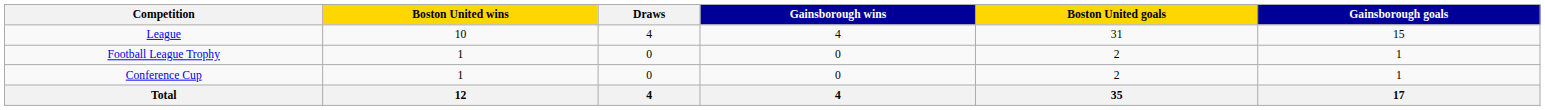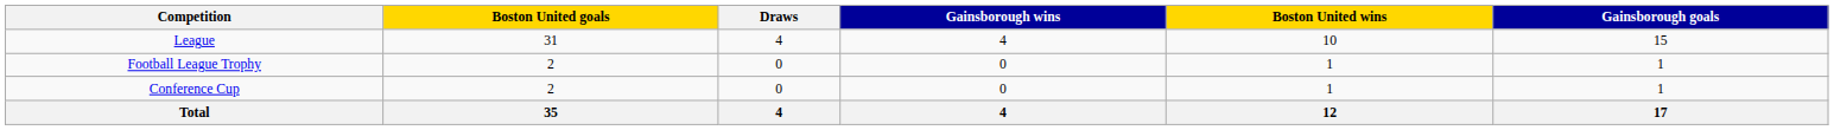columns swapped: Boston United wins <-> Boston United goals
